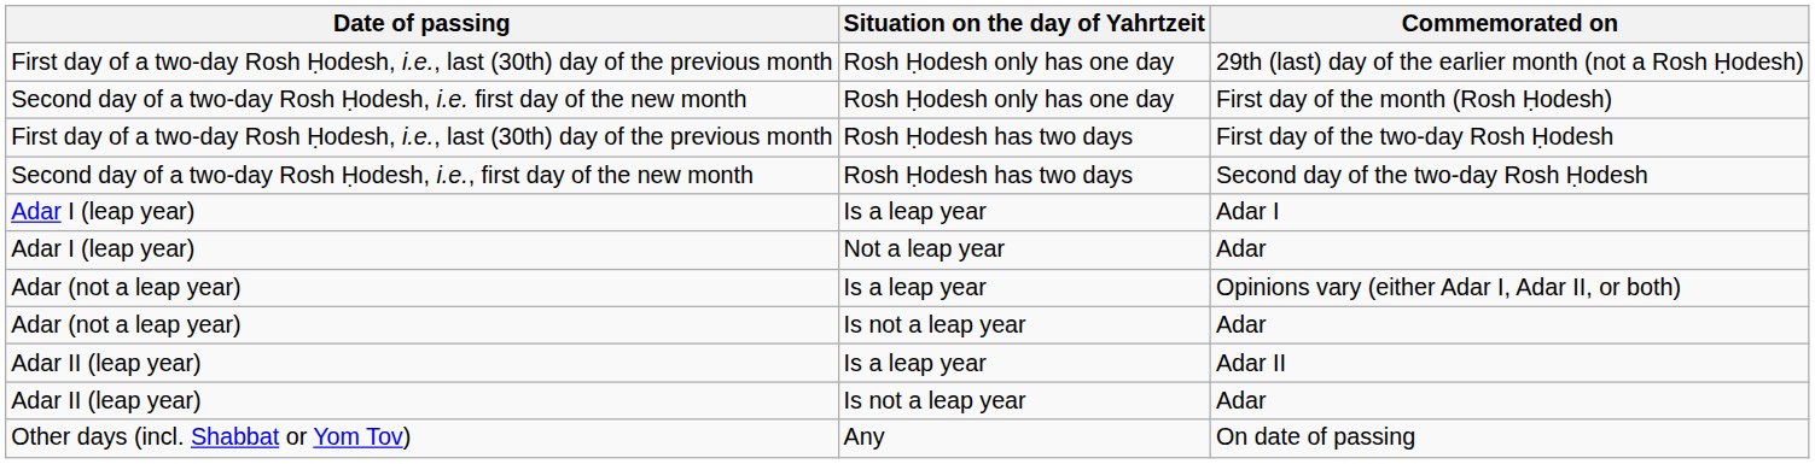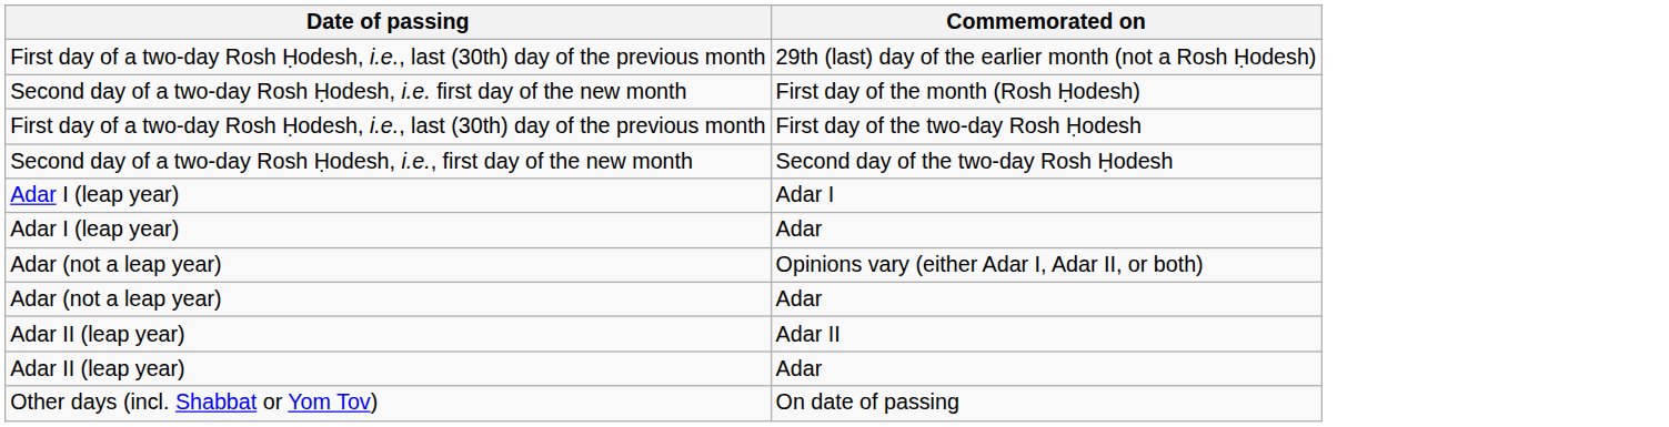- column: Situation on the day of Yahrtzeit | Rosh Ḥodesh only has one day | Rosh Ḥodesh only has one day | Rosh Ḥodesh has two days | Rosh Ḥodesh has two days | Is a leap year | Not a leap year | Is a leap year | Is not a leap year | Is a leap year | Is not a leap year | Any
